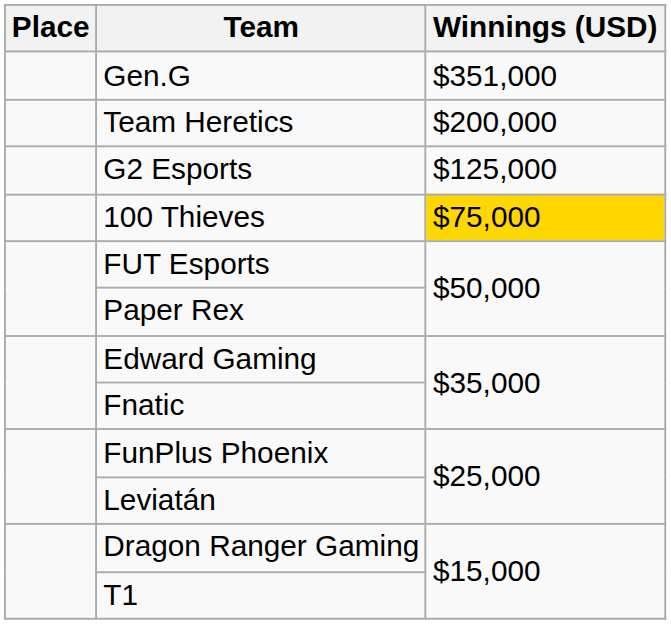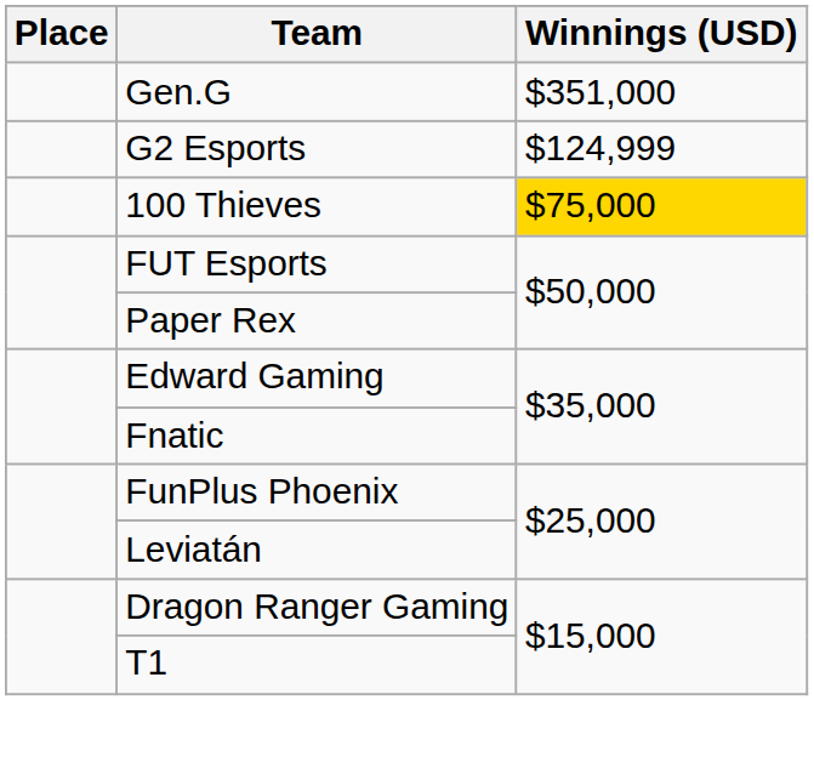- row: Team Heretics | $200,000
G2 Esports | Winnings (USD): $125,000 -> $124,999
